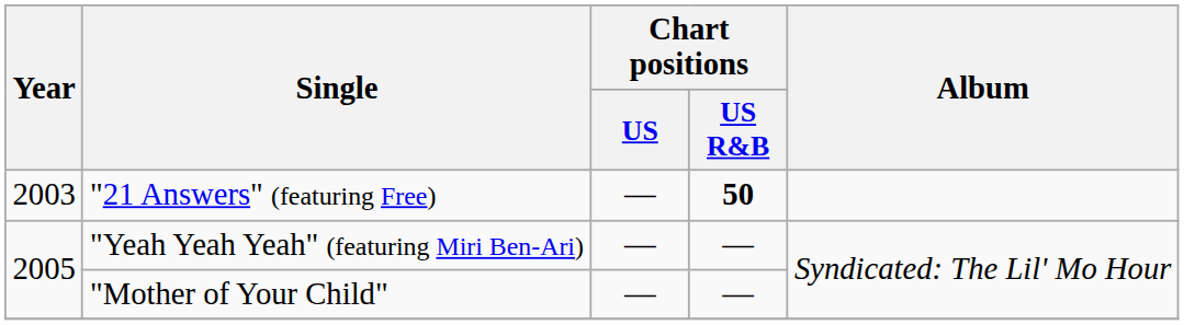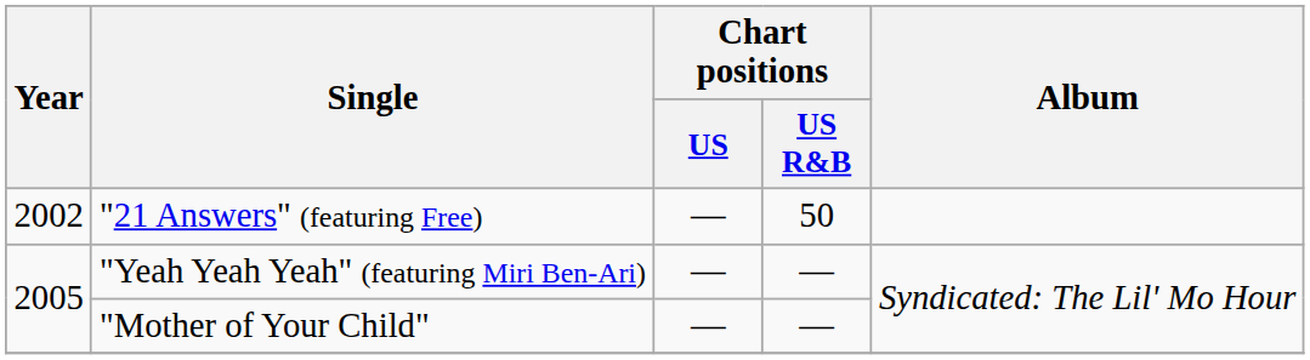"21 Answers" (featuring Free) | Year: 2003 -> 2002
"21 Answers" (featuring Free) | Chart positions / US R&B: bold -> normal
